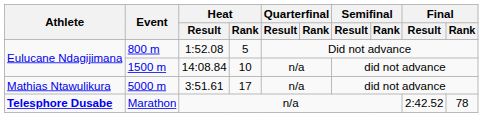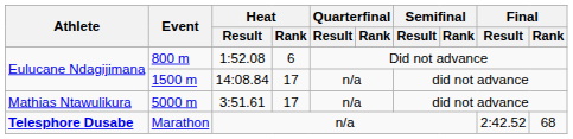800 m | Heat / Rank: 5 -> 6
1500 m | Heat / Rank: 10 -> 17
Marathon | Final / Rank: 78 -> 68
